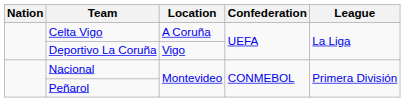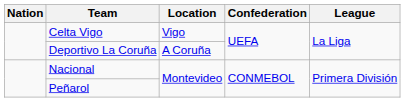Celta Vigo | Location: A Coruña -> Vigo
Deportivo La Coruña | Location: Vigo -> A Coruña
